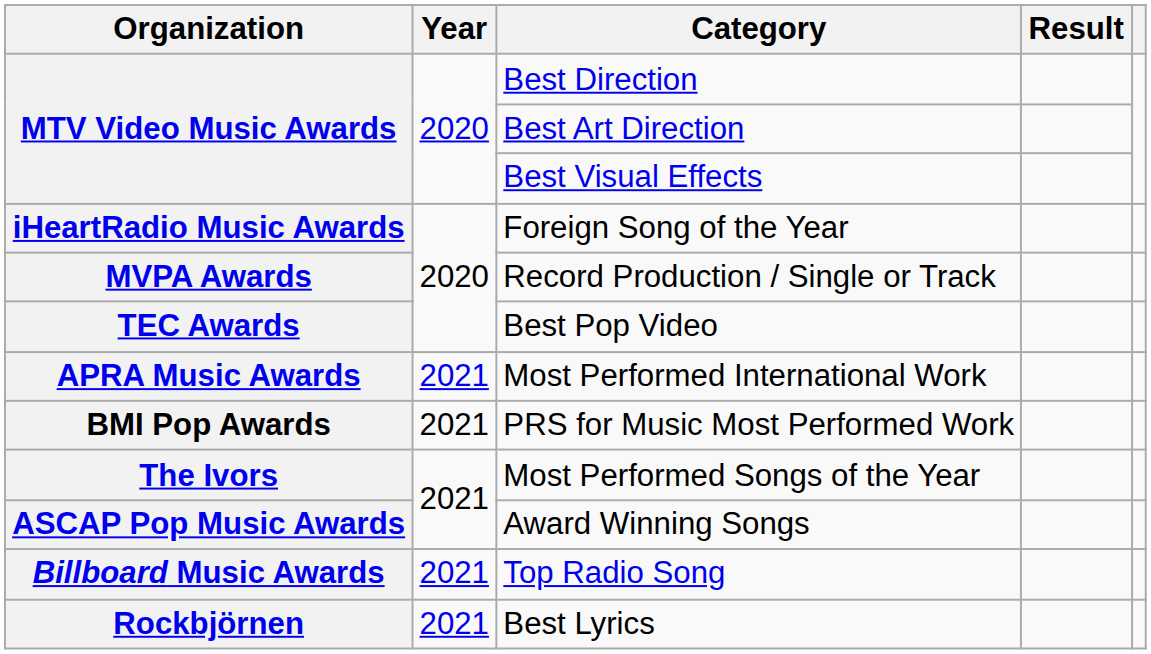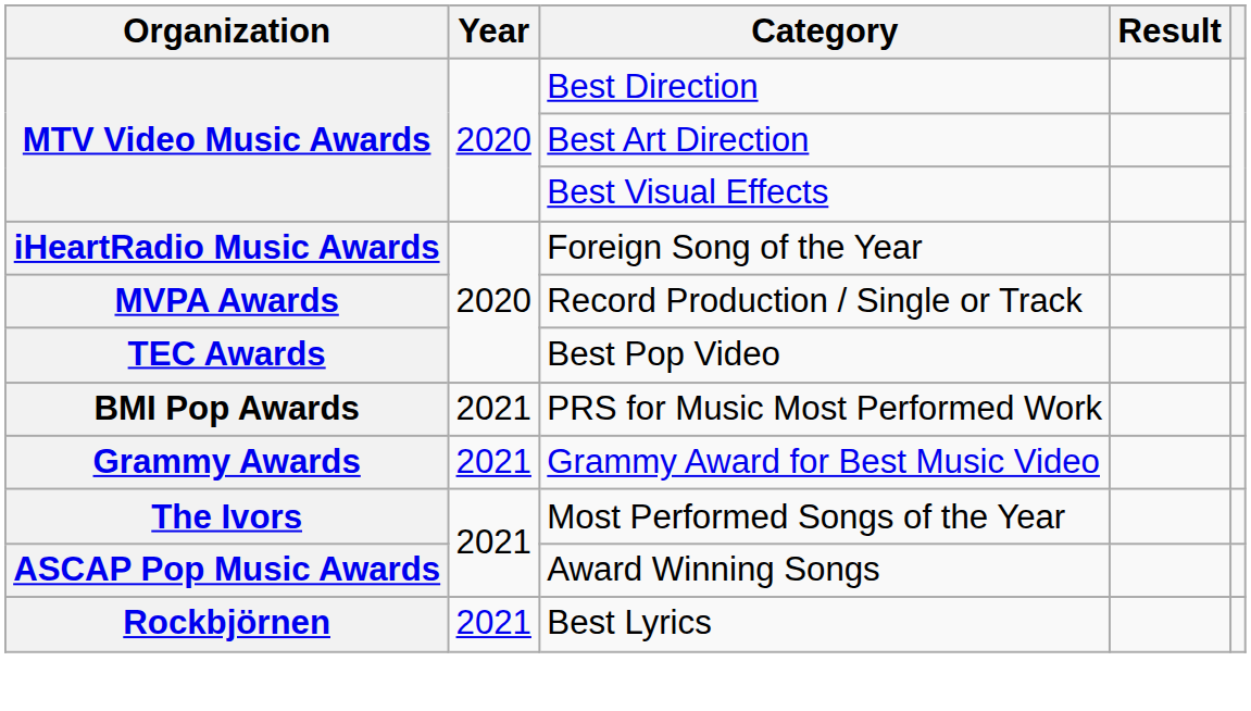- row: APRA Music Awards | 2021 | Most Performed International Work
+ row: Grammy Awards | 2021 | Grammy Award for Best Music Video
- row: Billboard Music Awards | 2021 | Top Radio Song
